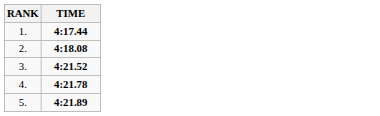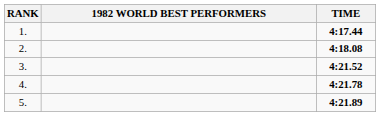+ column: 1982 WORLD BEST PERFORMERS
